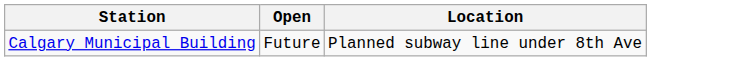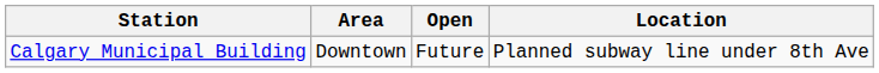+ column: Area | Downtown
